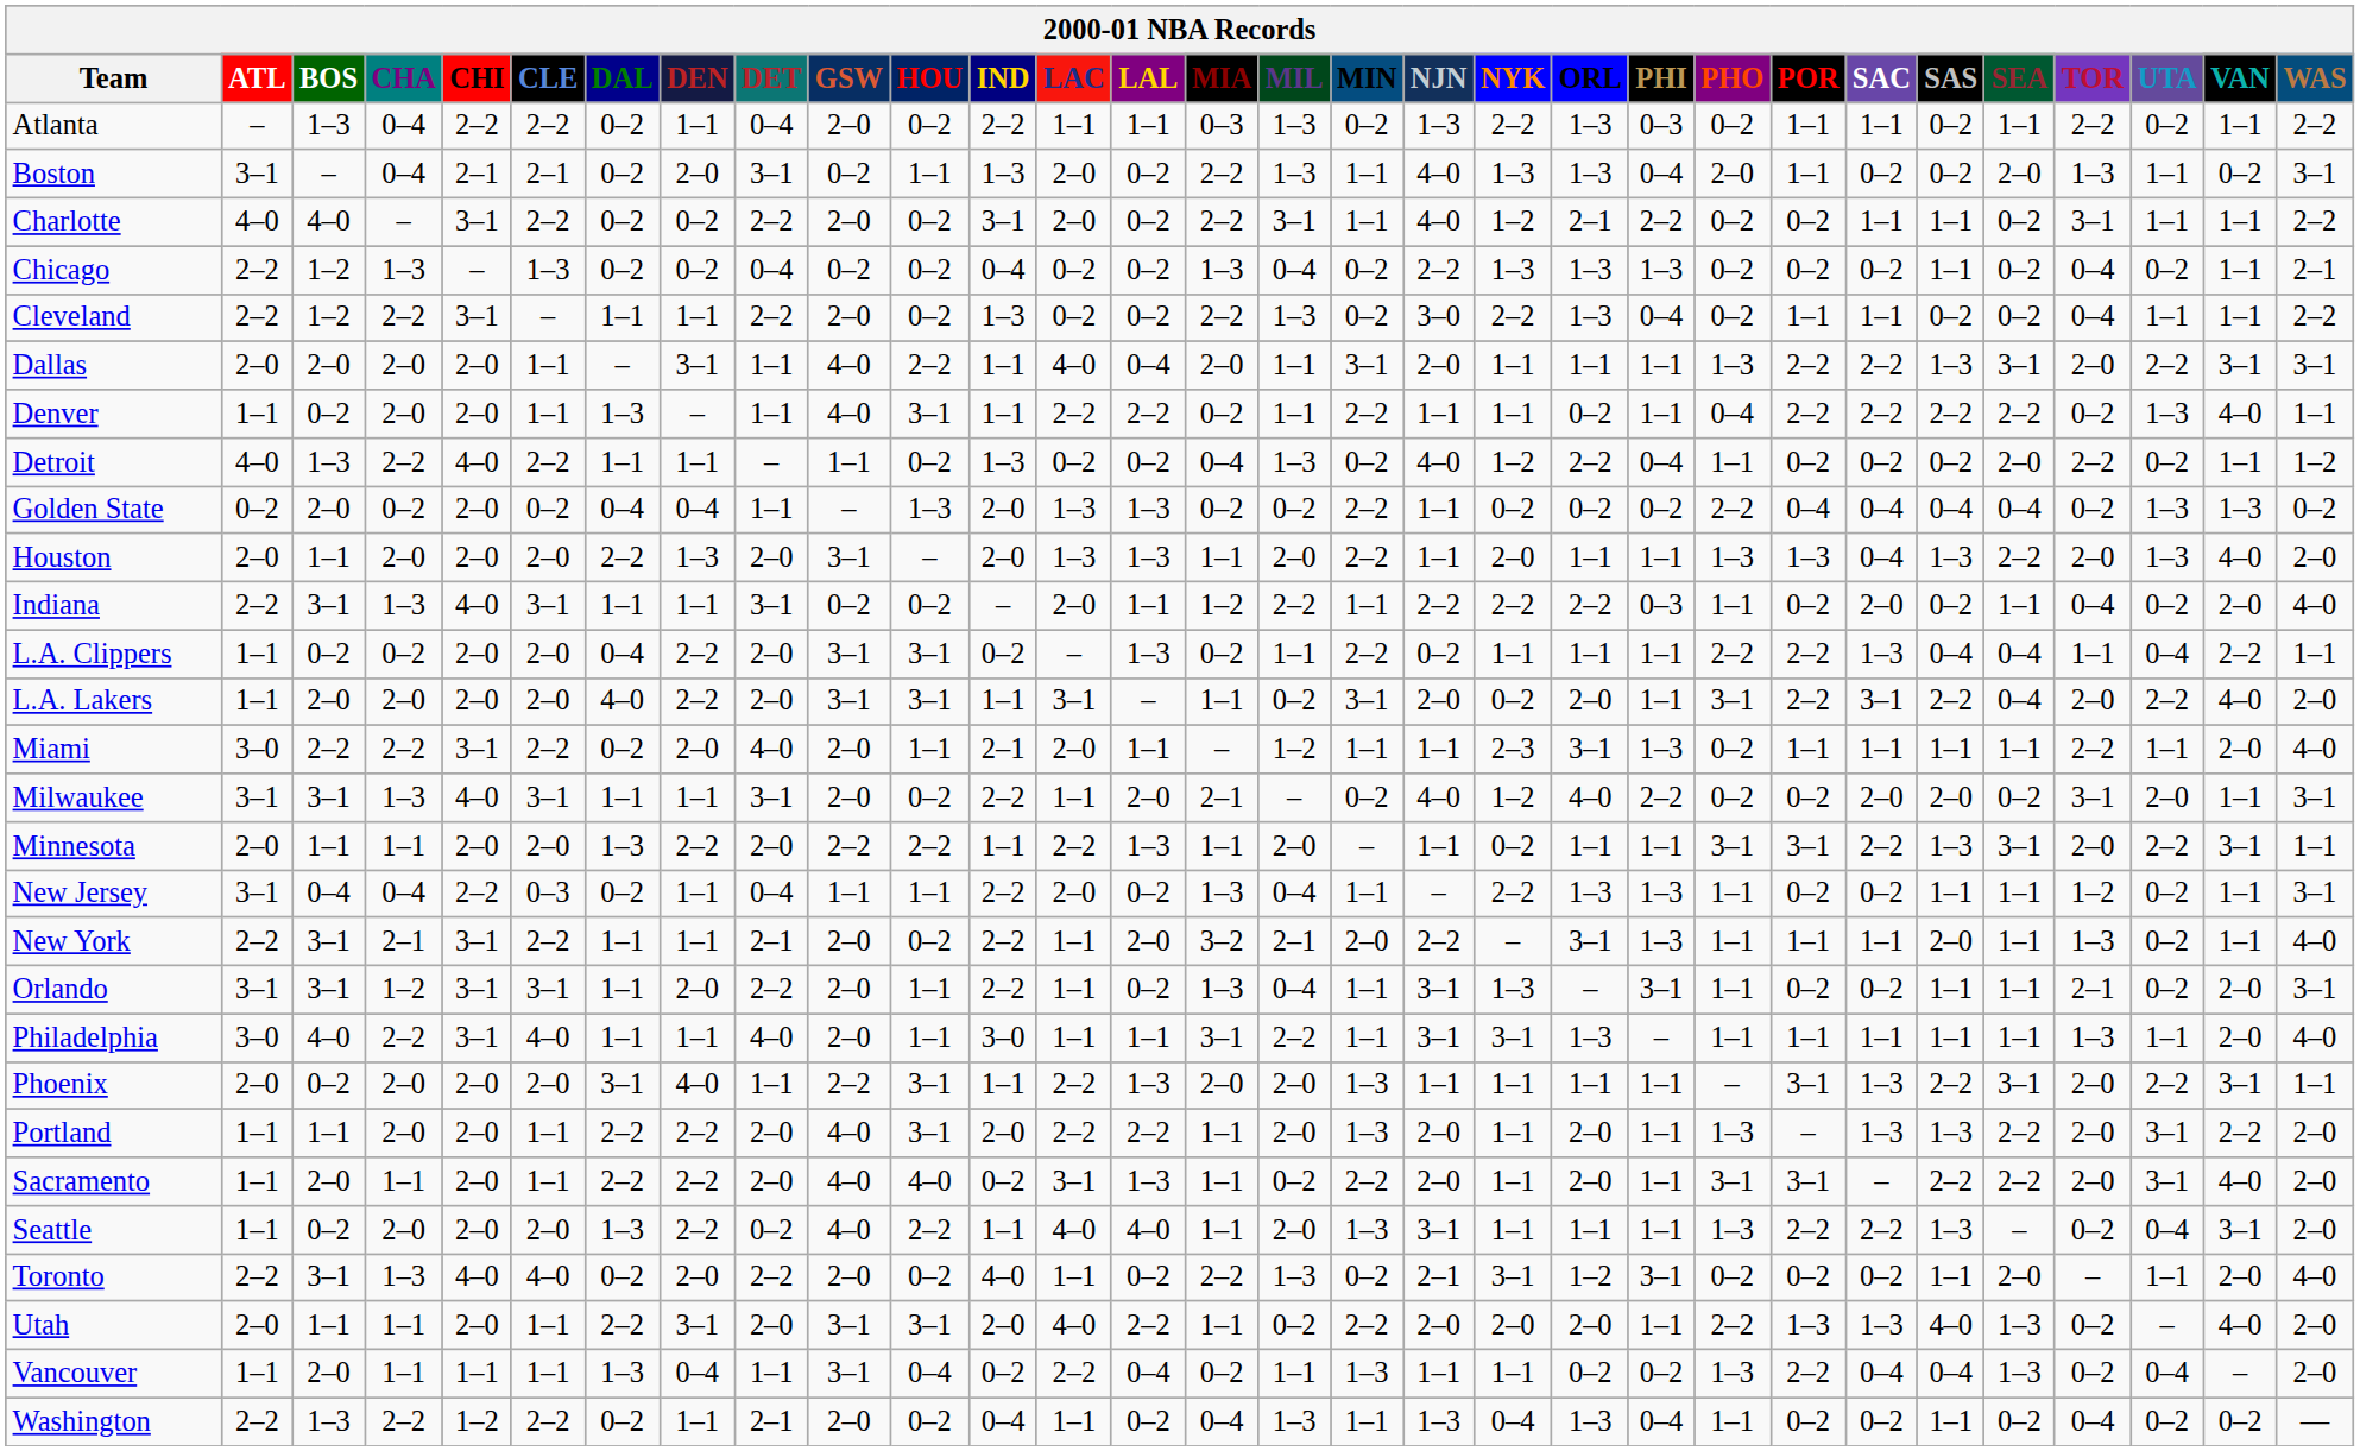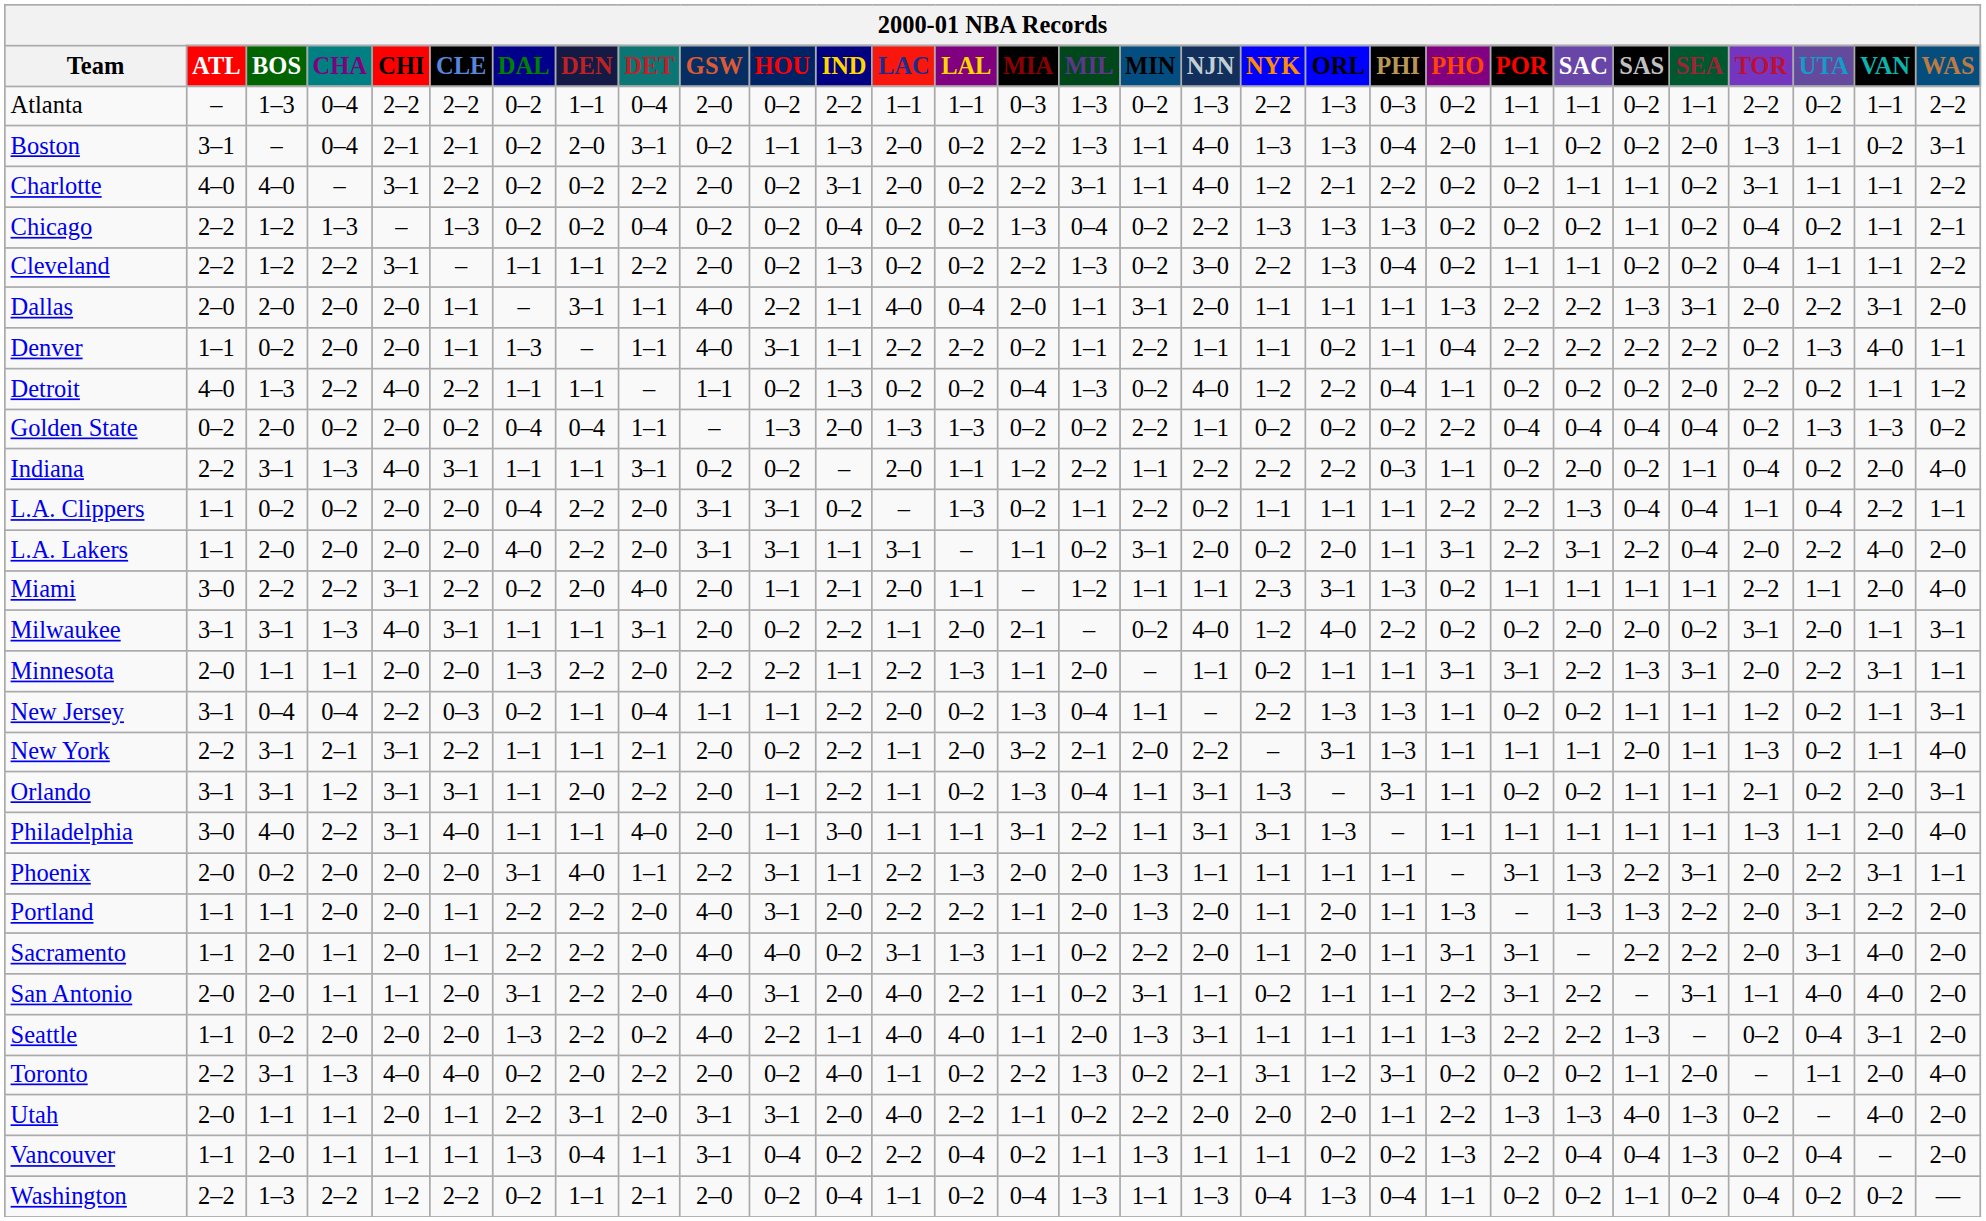Dallas | WAS: 3–1 -> 2–0
- row: Houston | 2–0 | 1–1 | 2–0 | 2–0 | 2–0 | 2–2 | 1–3 | 2–0 | 3–1 | – | 2–0 | 1–3 | 1–3 | 1–1 | 2–0 | 2–2 | 1–1 | 2–0 | 1–1 | 1–1 | 1–3 | 1–3 | 0–4 | 1–3 | 2–2 | 2–0 | 1–3 | 4–0 | 2–0
+ row: San Antonio | 2–0 | 2–0 | 1–1 | 1–1 | 2–0 | 3–1 | 2–2 | 2–0 | 4–0 | 3–1 | 2–0 | 4–0 | 2–2 | 1–1 | 0–2 | 3–1 | 1–1 | 0–2 | 1–1 | 1–1 | 2–2 | 3–1 | 2–2 | – | 3–1 | 1–1 | 4–0 | 4–0 | 2–0
